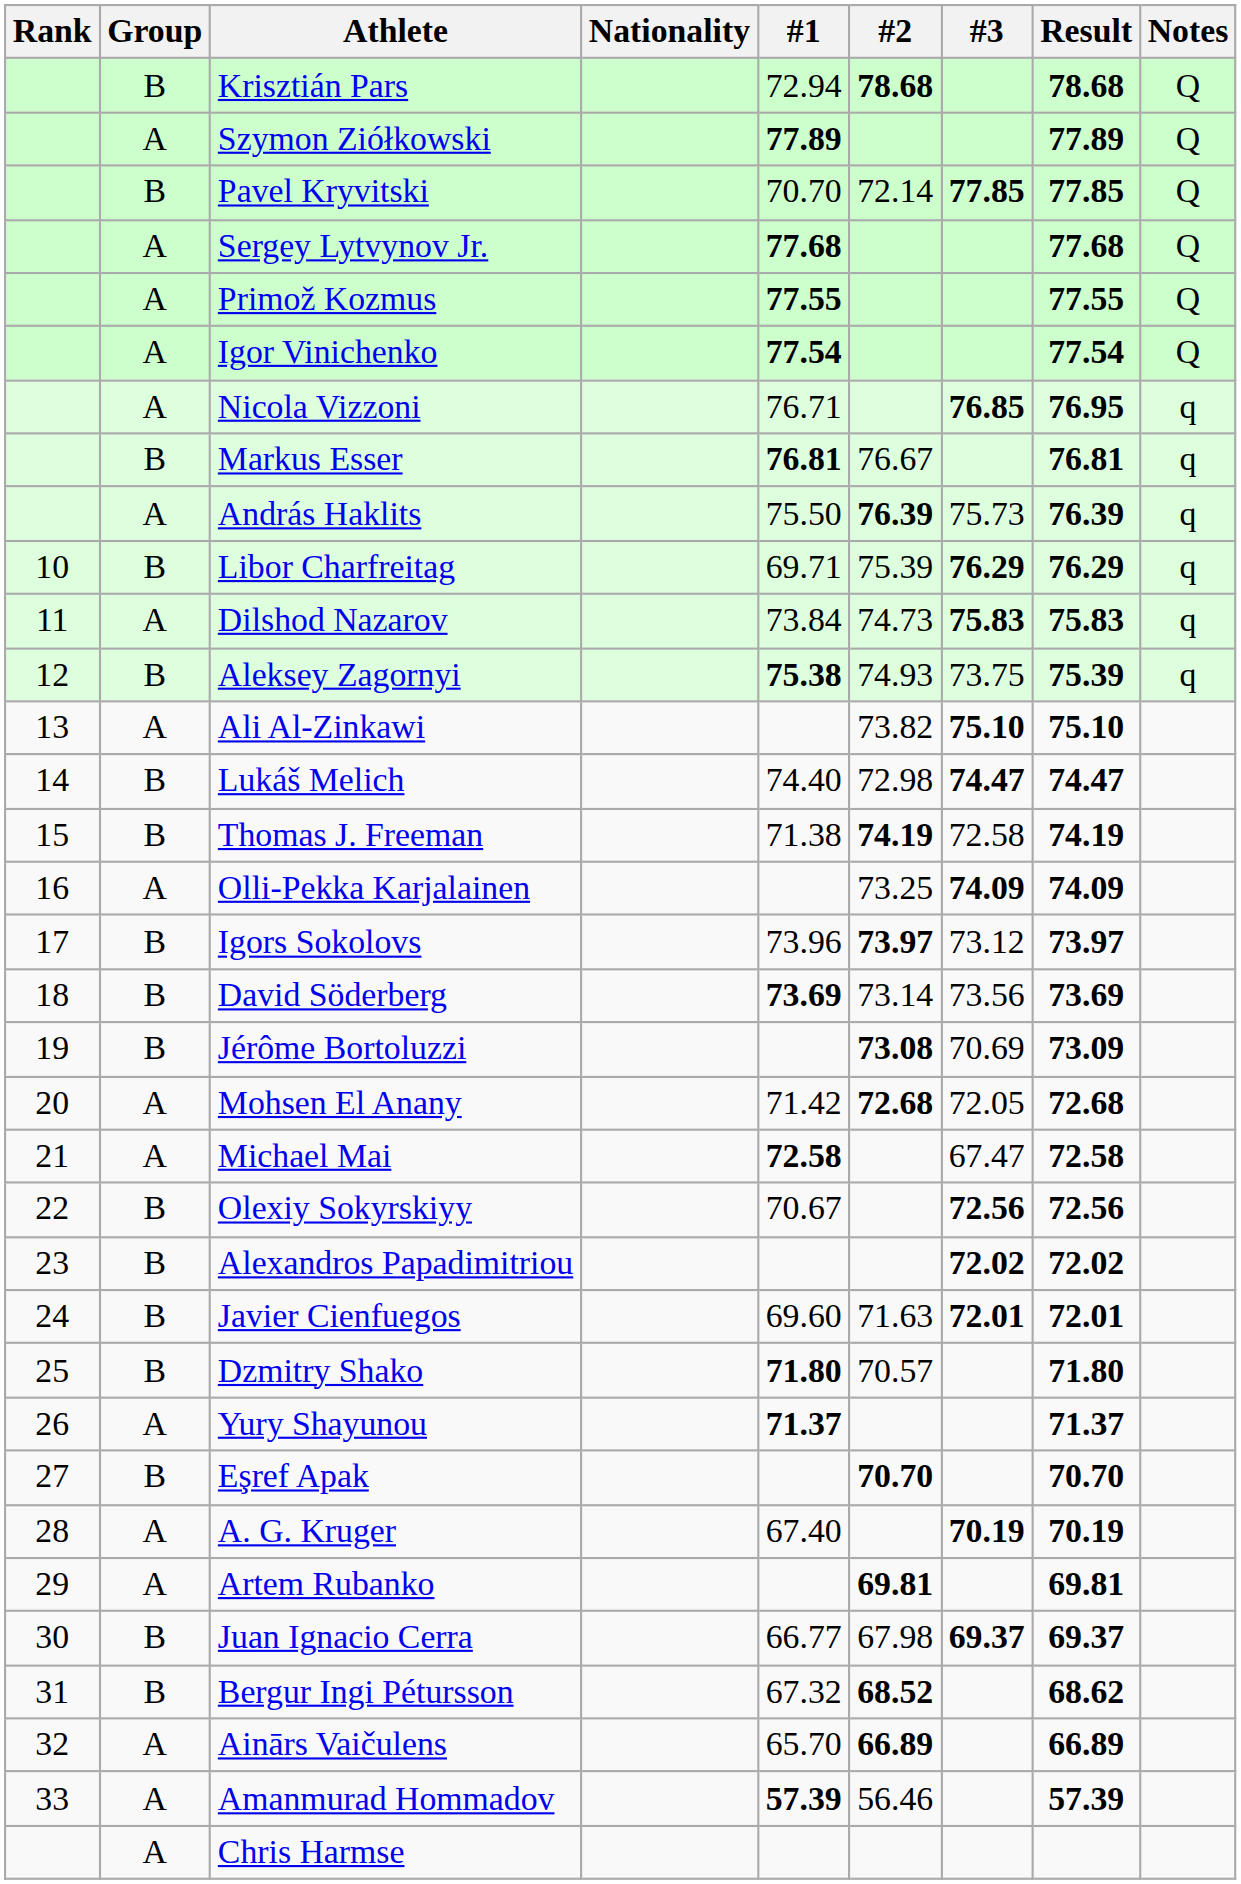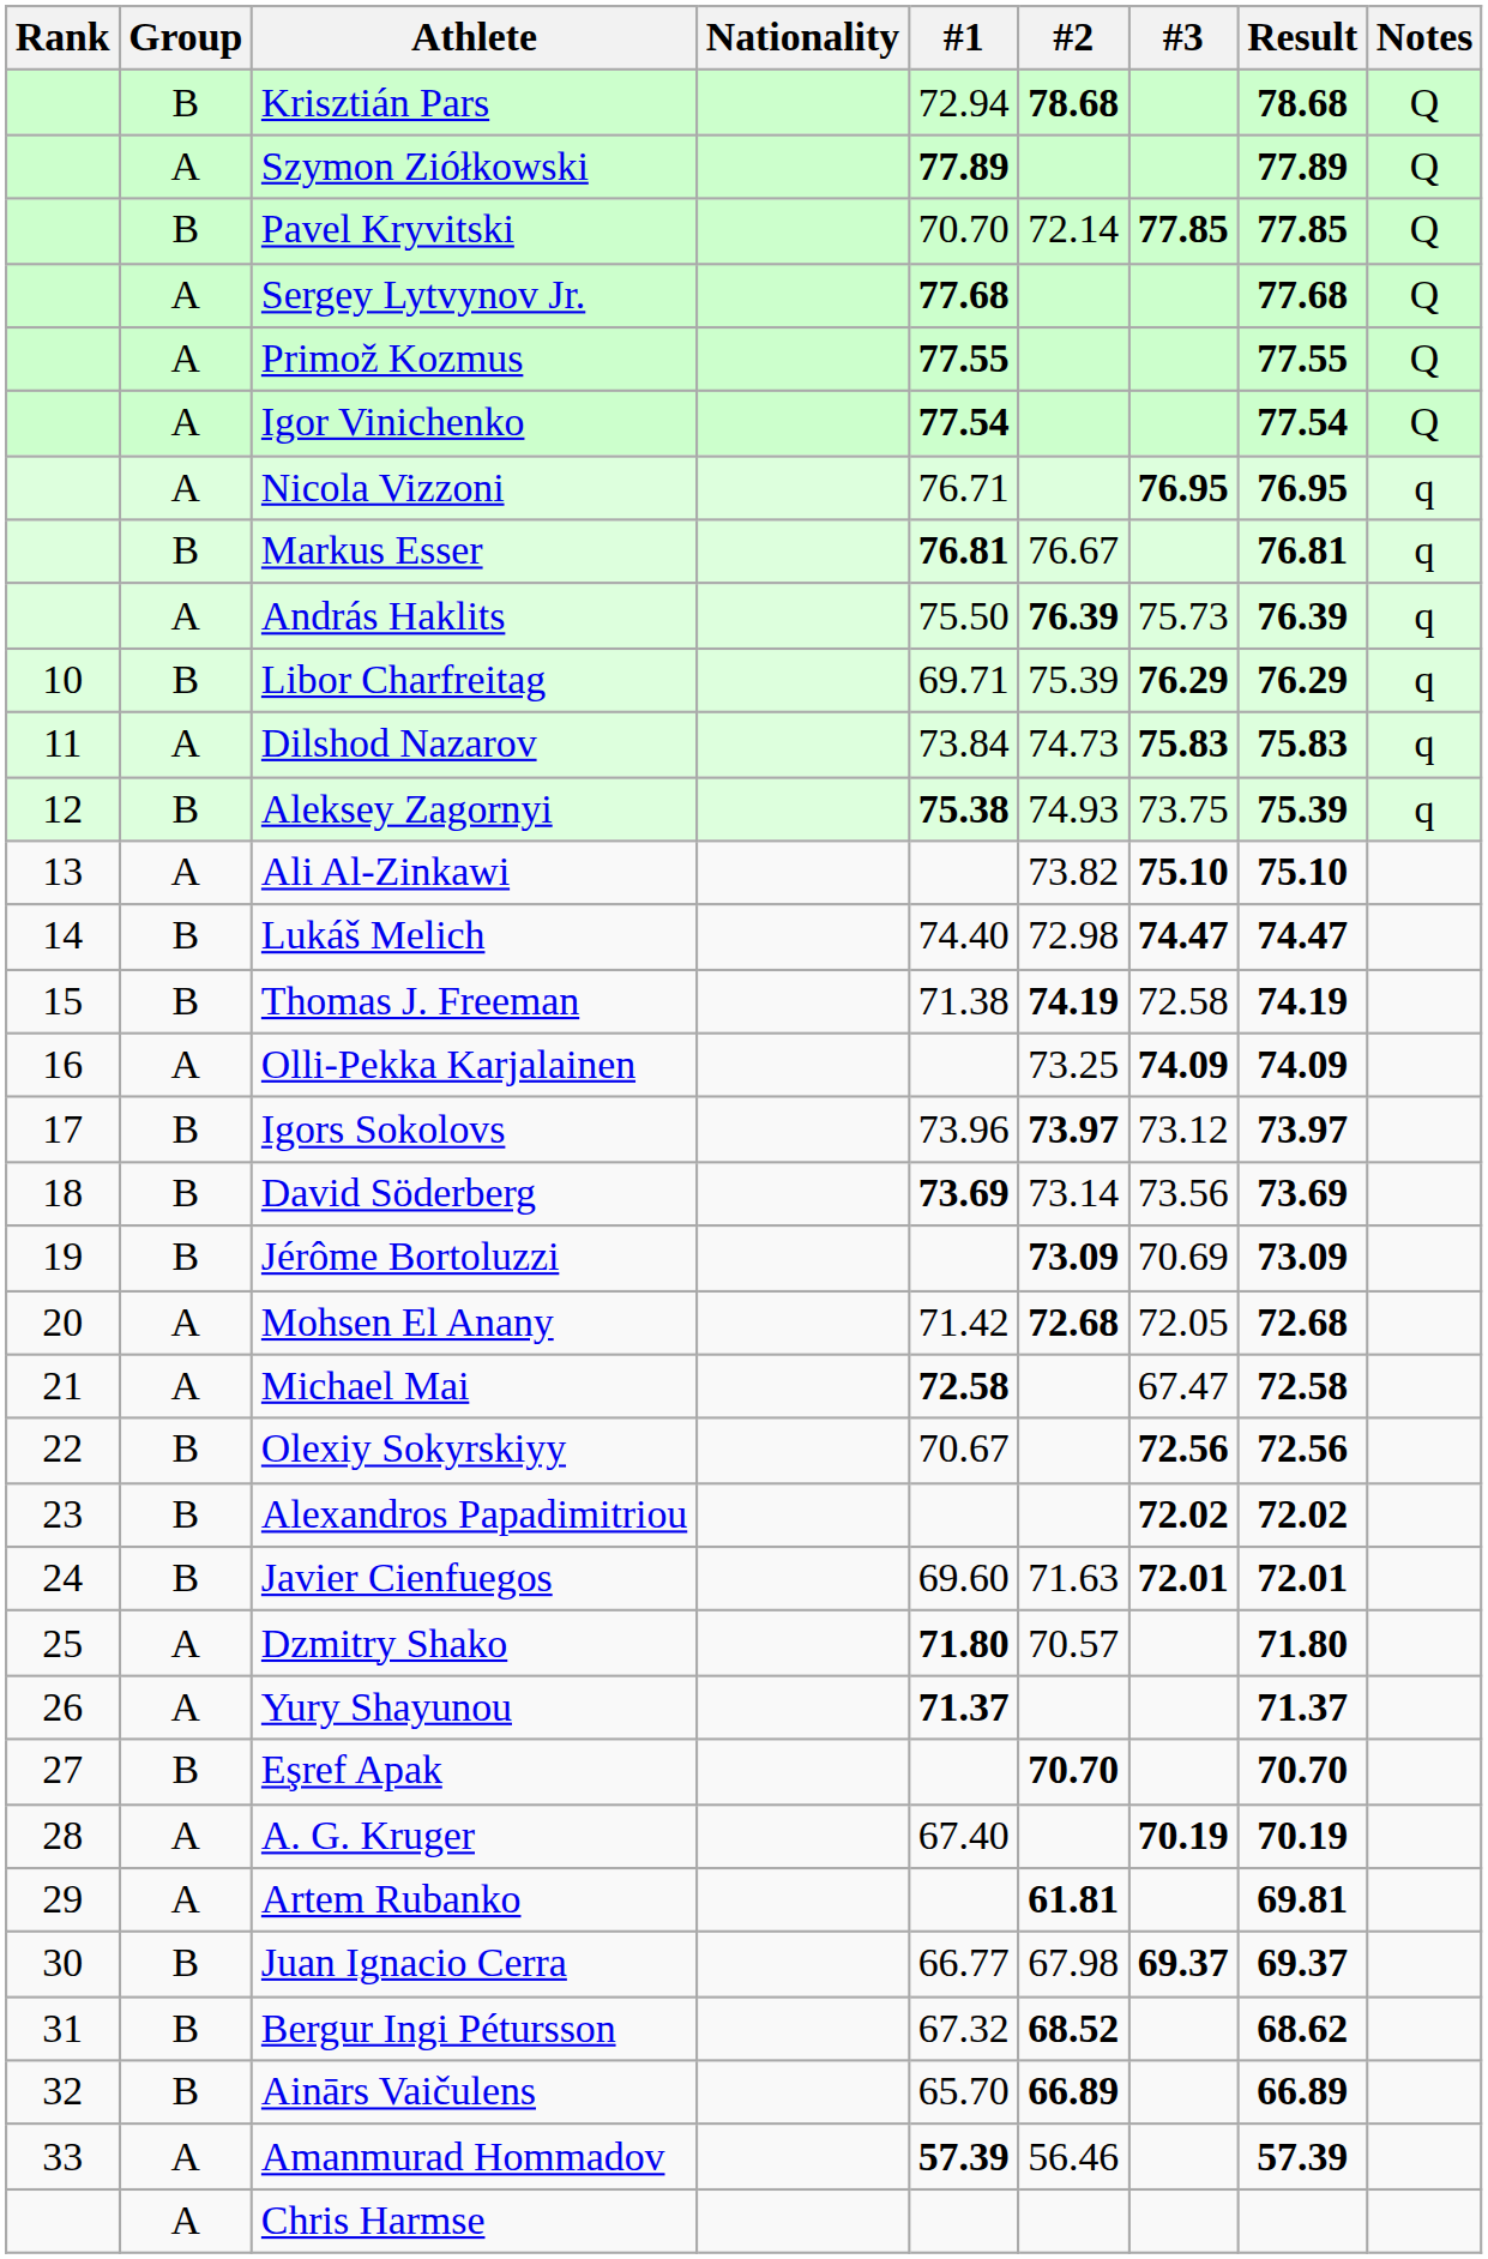Nicola Vizzoni | #3: 76.85 -> 76.95
Jérôme Bortoluzzi | #2: 73.08 -> 73.09
Dzmitry Shako | Group: B -> A
Artem Rubanko | #2: 69.81 -> 61.81
Ainārs Vaičulens | Group: A -> B
